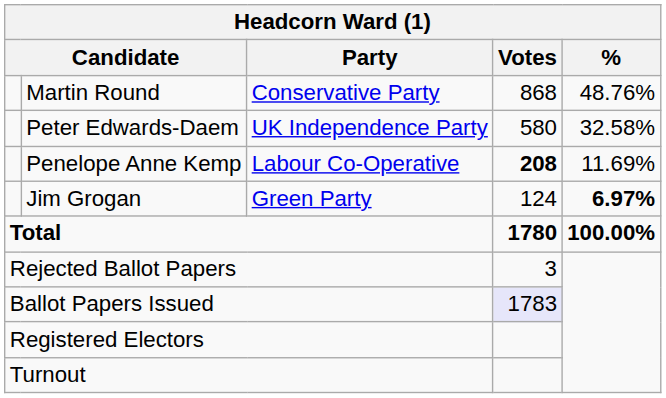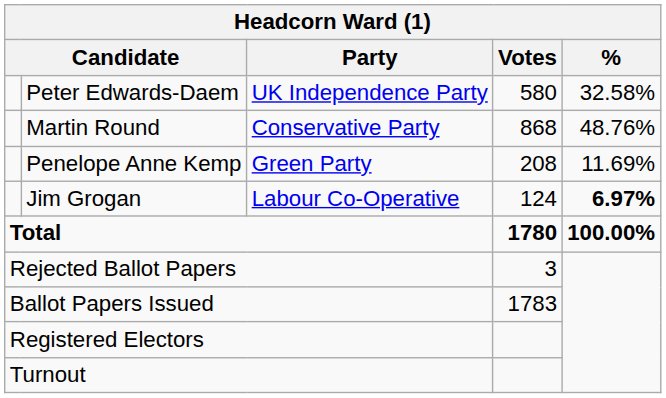rows swapped: Martin Round <-> Peter Edwards-Daem
Penelope Anne Kemp | Party: Labour Co-Operative -> Green Party
Penelope Anne Kemp | Votes: bold -> normal
Jim Grogan | Party: Green Party -> Labour Co-Operative
Ballot Papers Issued | Votes: lavender background -> no background
